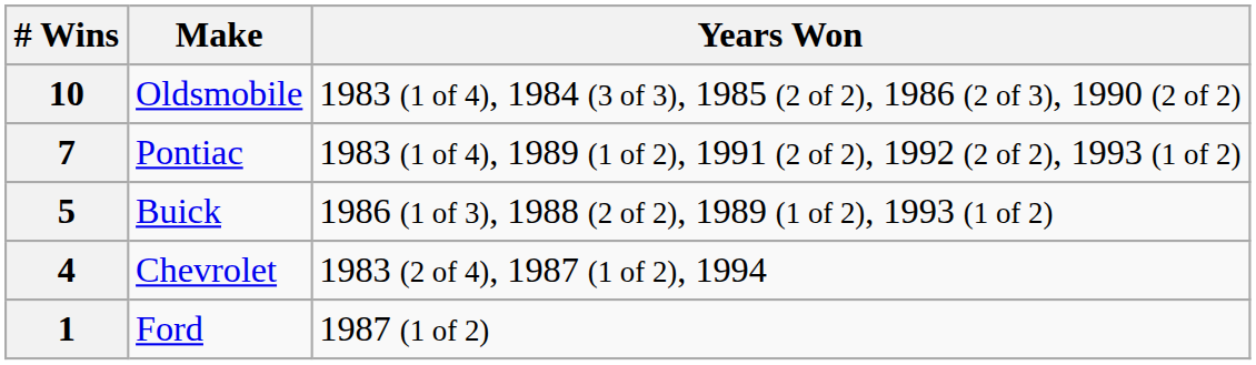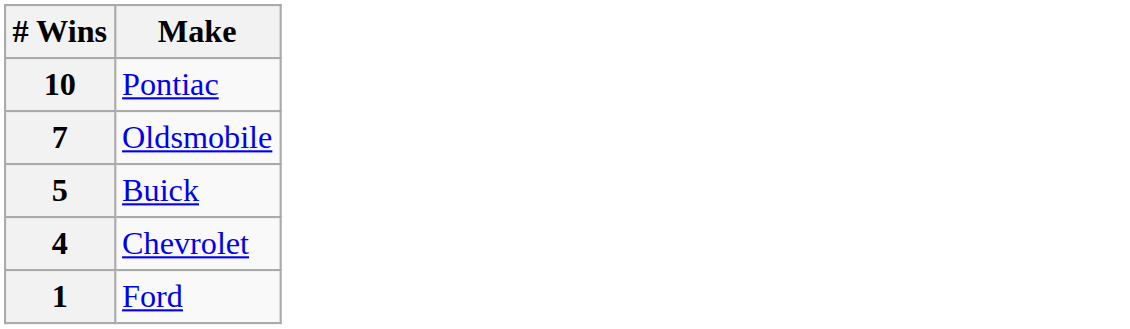- column: Years Won | 1983 (1 of 4), 1984 (3 of 3), 1985 (2 of 2), 1986 (2 of 3), 1990 (2 of 2) | 1983 (1 of 4), 1989 (1 of 2), 1991 (2 of 2), 1992 (2 of 2), 1993 (1 of 2) | 1986 (1 of 3), 1988 (2 of 2), 1989 (1 of 2), 1993 (1 of 2) | 1983 (2 of 4), 1987 (1 of 2), 1994 | 1987 (1 of 2)
10 | Make: Oldsmobile -> Pontiac
7 | Make: Pontiac -> Oldsmobile
